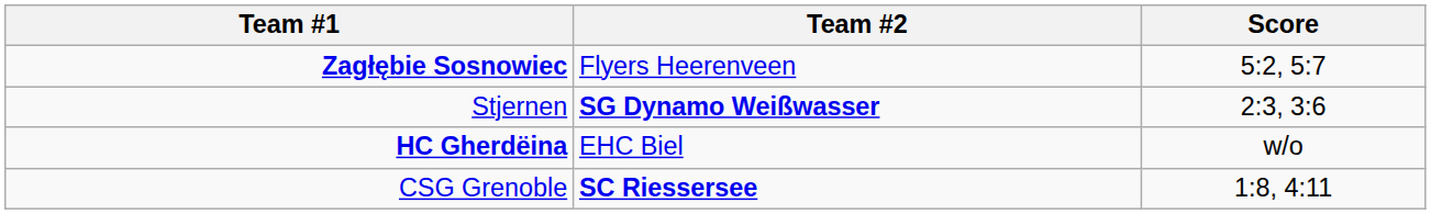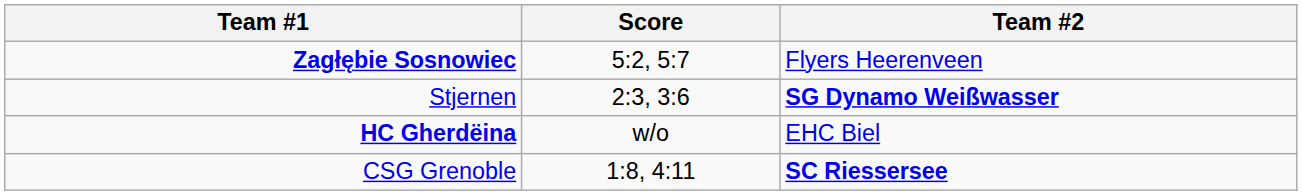columns swapped: Score <-> Team #2
